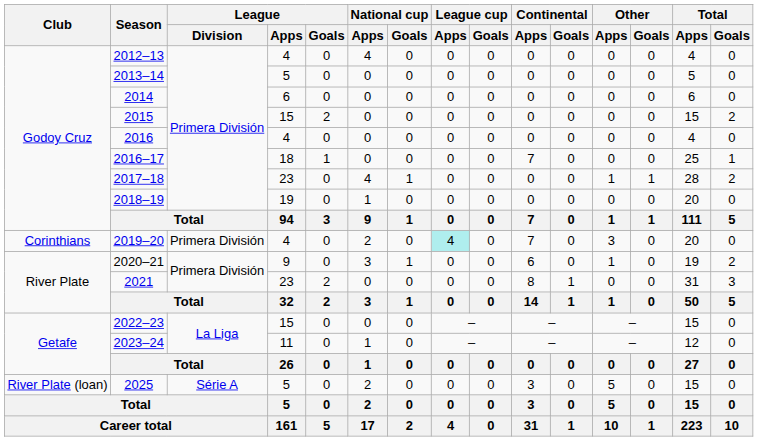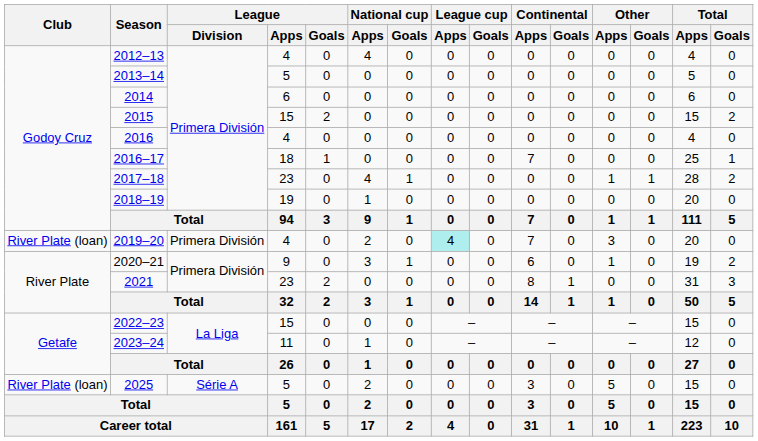2019–20 | Club: Corinthians -> River Plate (loan)
